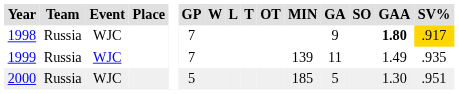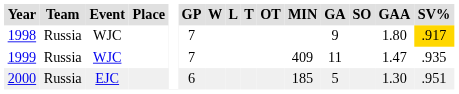1998 | GAA: bold -> normal
1999 | MIN: 139 -> 409
1999 | GAA: 1.49 -> 1.47
2000 | Event: WJC -> EJC
2000 | GP: 5 -> 6
